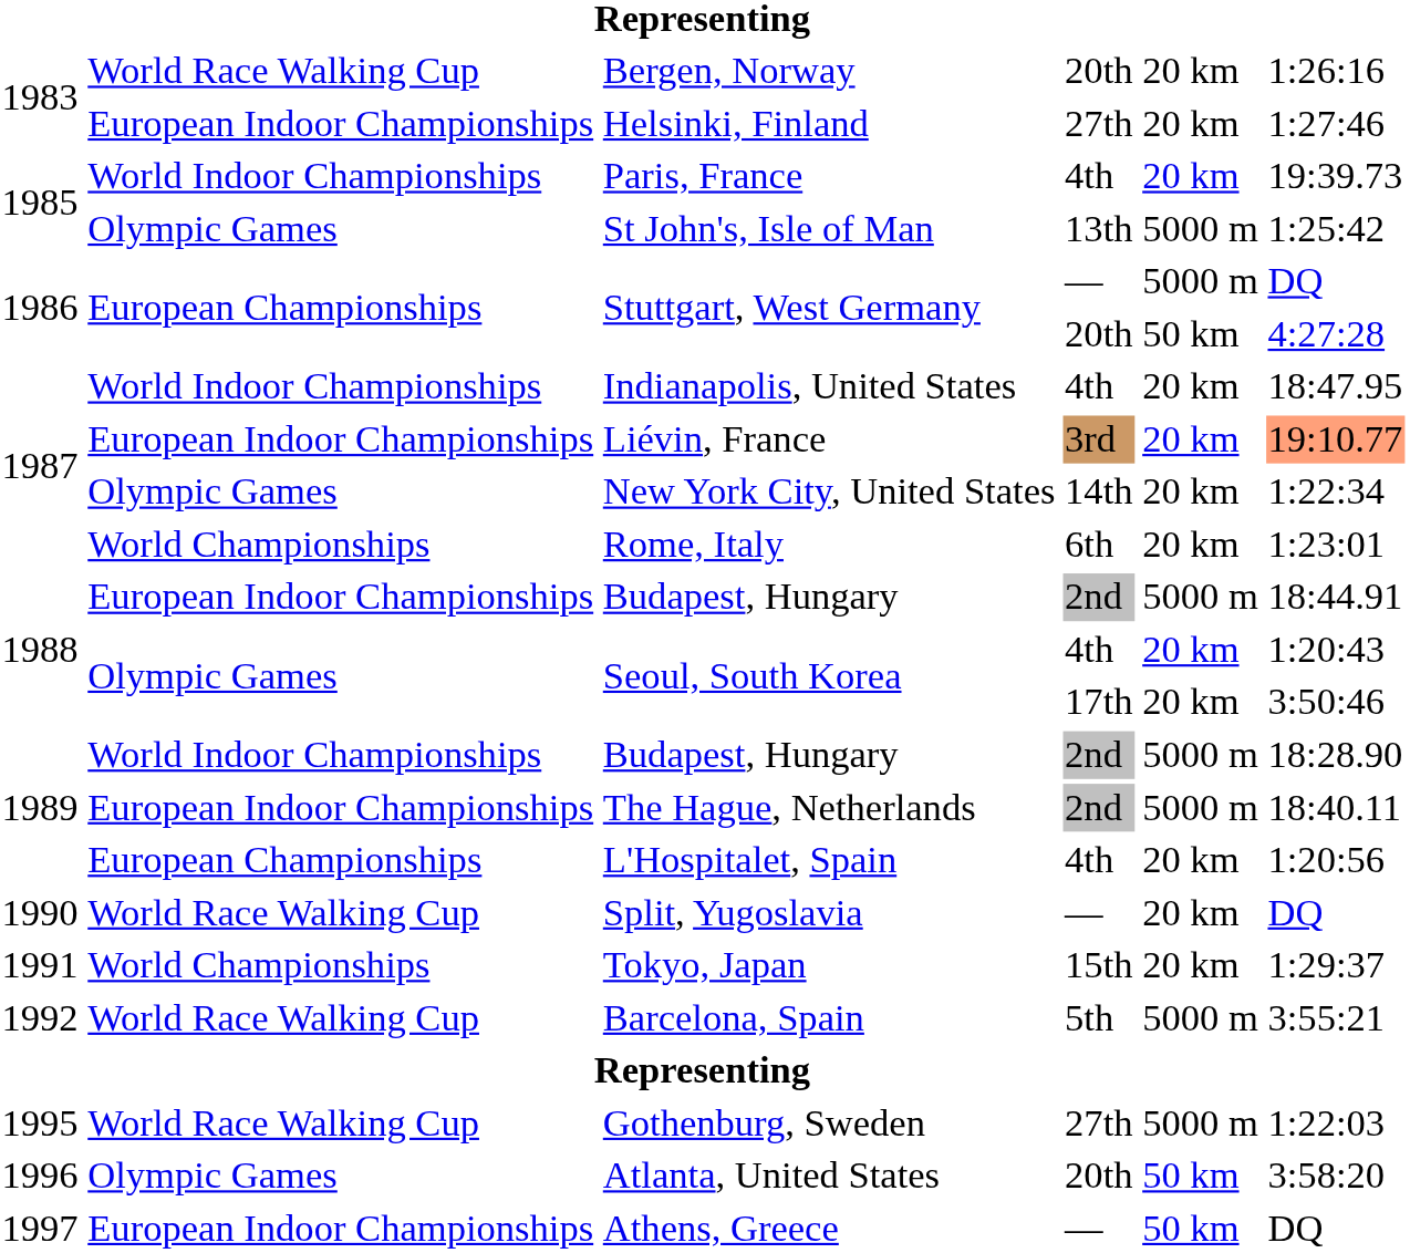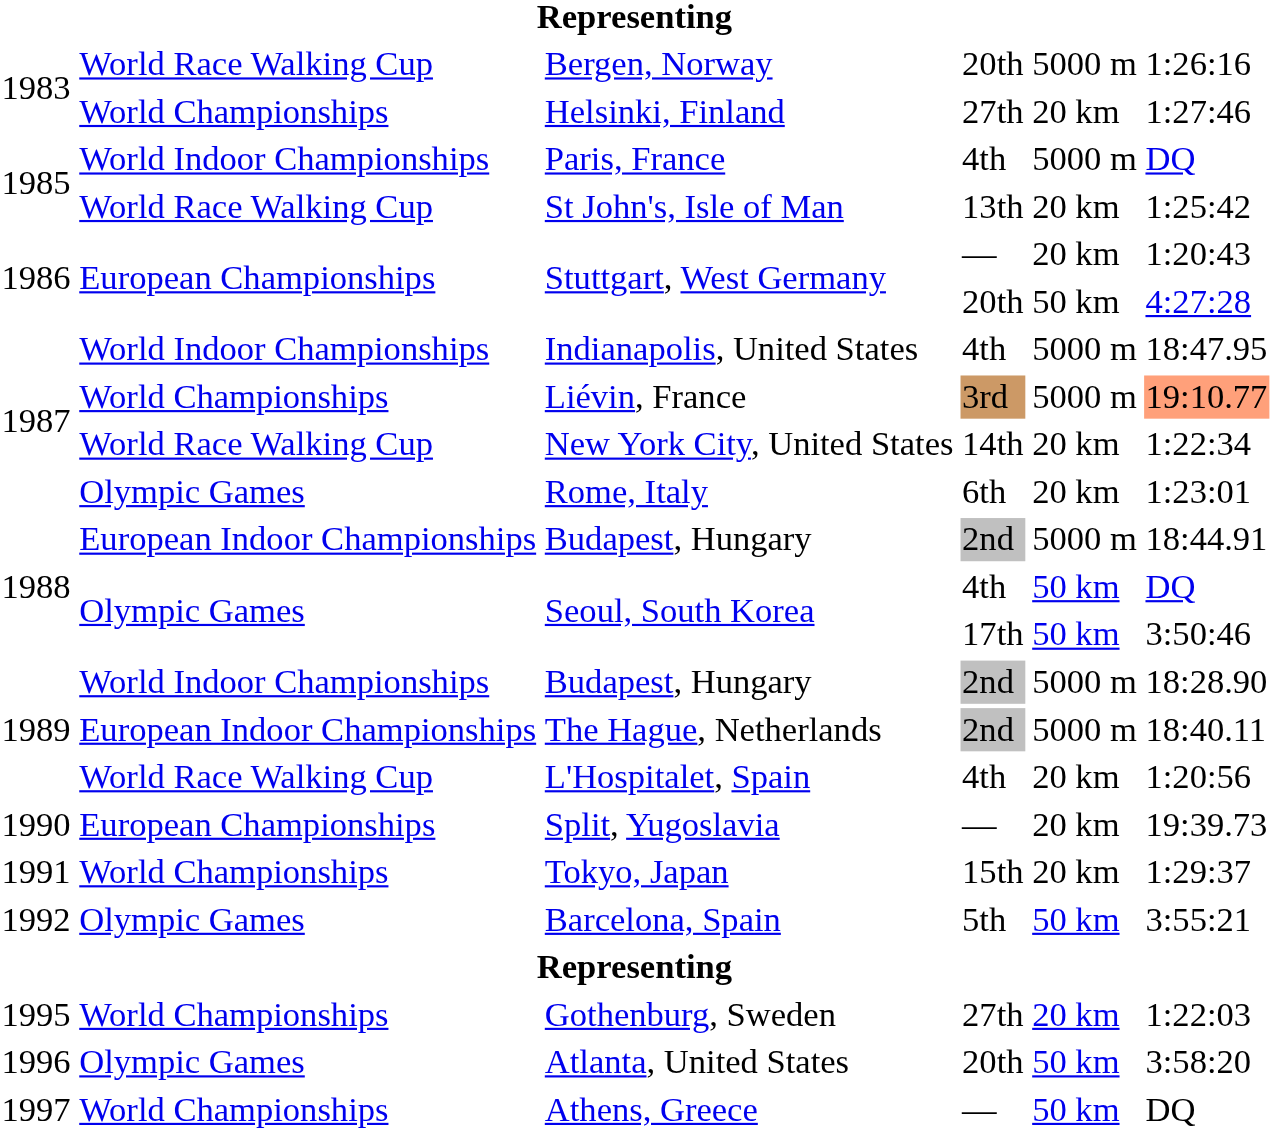Bergen, Norway | column 5: 20 km -> 5000 m
Helsinki, Finland | column 2: European Indoor Championships -> World Championships
Paris, France | column 5: 20 km -> 5000 m
Paris, France | column 6: 19:39.73 -> DQ
St John's, Isle of Man | column 2: Olympic Games -> World Race Walking Cup
St John's, Isle of Man | column 5: 5000 m -> 20 km
Stuttgart, West Germany / — | column 5: 5000 m -> 20 km
Stuttgart, West Germany / — | column 6: DQ -> 1:20:43
Indianapolis, United States | column 5: 20 km -> 5000 m
Liévin, France | column 2: European Indoor Championships -> World Championships
Liévin, France | column 5: 20 km -> 5000 m
New York City, United States | column 2: Olympic Games -> World Race Walking Cup
Rome, Italy | column 2: World Championships -> Olympic Games
Seoul, South Korea / 4th | column 5: 20 km -> 50 km
Seoul, South Korea / 4th | column 6: 1:20:43 -> DQ
Seoul, South Korea / 17th | column 5: 20 km -> 50 km
L'Hospitalet, Spain | column 2: European Championships -> World Race Walking Cup
Split, Yugoslavia | column 2: World Race Walking Cup -> European Championships
Split, Yugoslavia | column 6: DQ -> 19:39.73
Barcelona, Spain | column 2: World Race Walking Cup -> Olympic Games
Barcelona, Spain | column 5: 5000 m -> 50 km
Gothenburg, Sweden | column 2: World Race Walking Cup -> World Championships
Gothenburg, Sweden | column 5: 5000 m -> 20 km
Athens, Greece | column 2: European Indoor Championships -> World Championships
